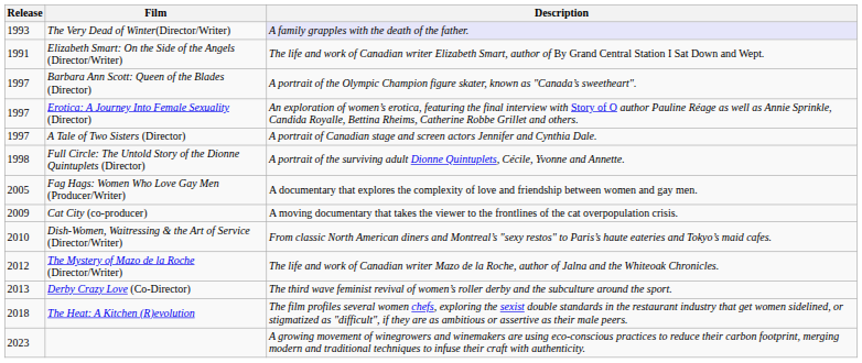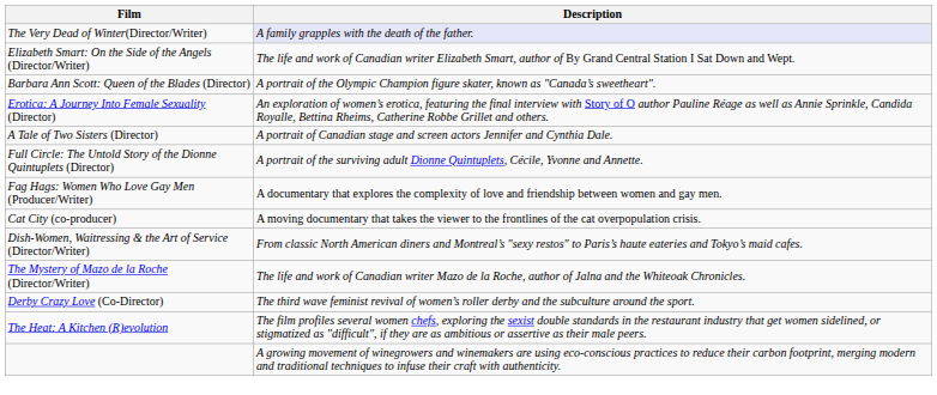- column: Release | 1993 | 1991 | 1997 | 1997 | 1997 | 1998 | 2005 | 2009 | 2010 | 2012 | 2013 | 2018 | 2023
